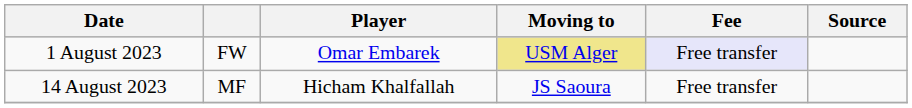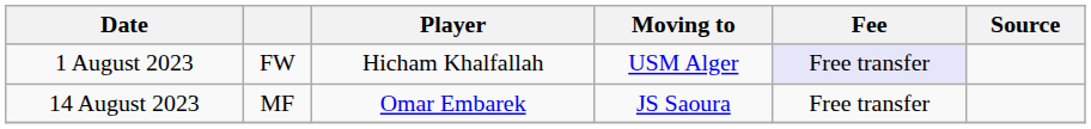1 August 2023 | Player: Omar Embarek -> Hicham Khalfallah
1 August 2023 | Moving to: khaki background -> no background
14 August 2023 | Player: Hicham Khalfallah -> Omar Embarek
